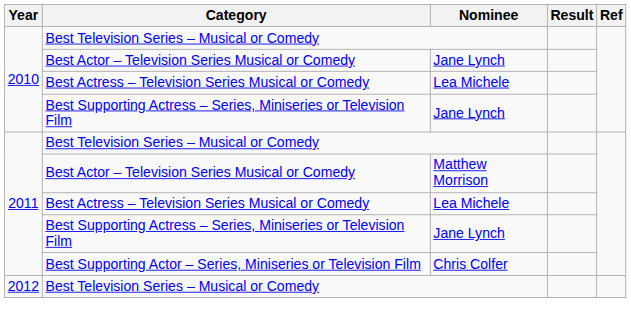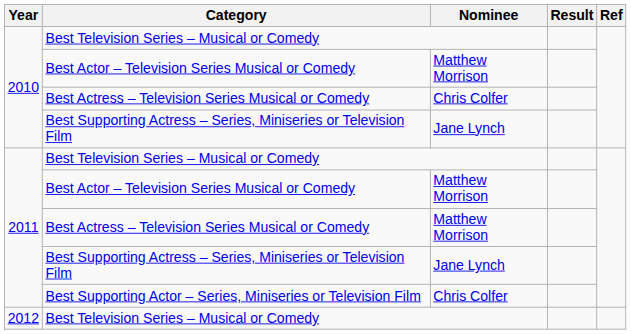2010 / Best Actor – Television Series Musical or Comedy | Nominee: Jane Lynch -> Matthew Morrison
2010 / Best Actress – Television Series Musical or Comedy | Nominee: Lea Michele -> Chris Colfer
2011 / Best Actress – Television Series Musical or Comedy | Nominee: Lea Michele -> Matthew Morrison
